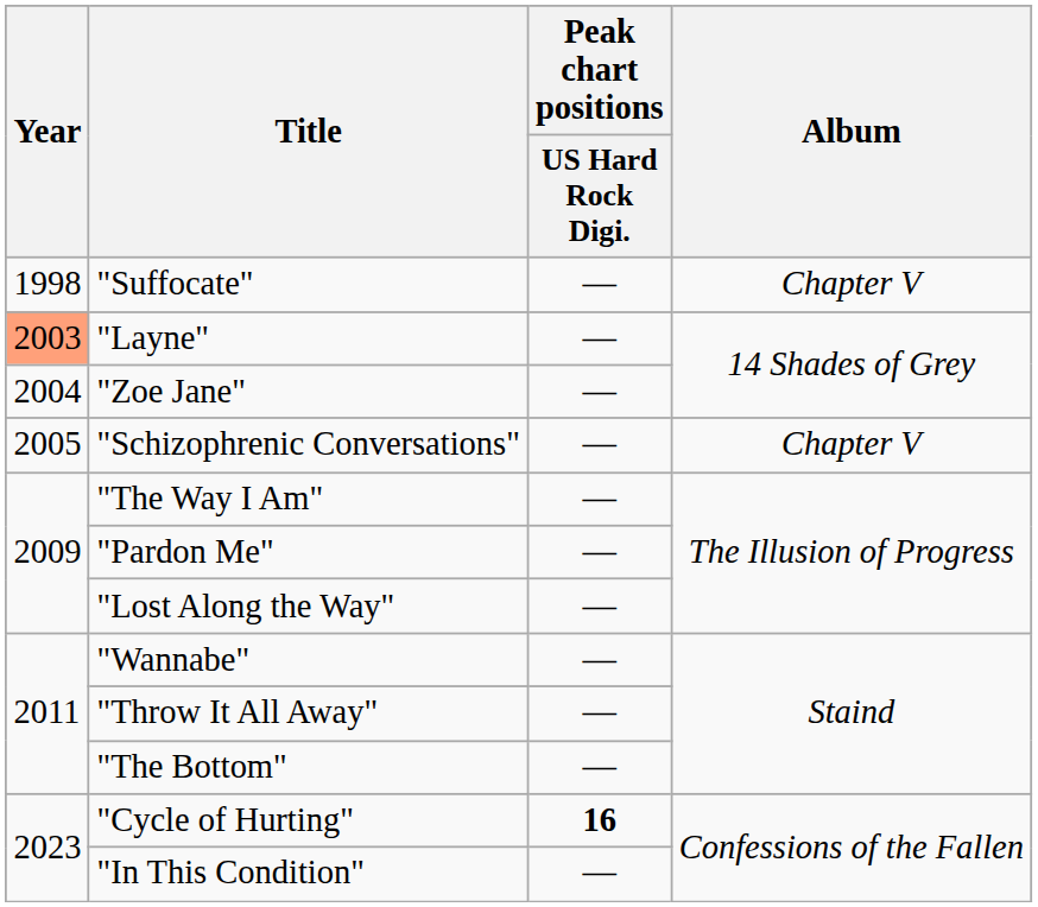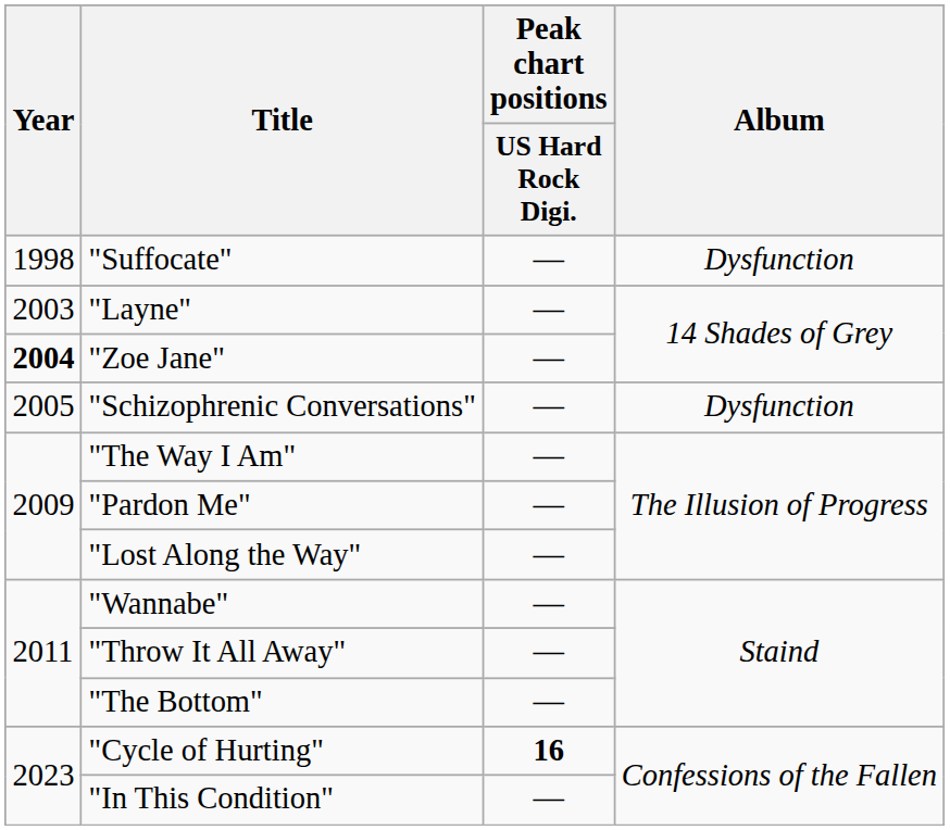"Suffocate" | Album: Chapter V -> Dysfunction
"Layne" | Year: lightsalmon background -> no background
"Zoe Jane" | Year: normal -> bold
"Schizophrenic Conversations" | Album: Chapter V -> Dysfunction
